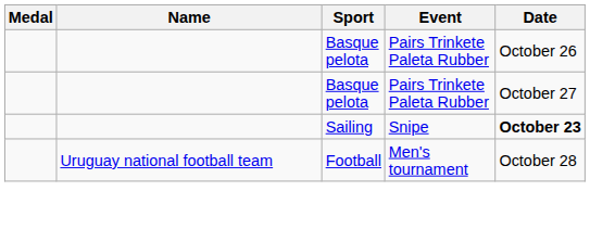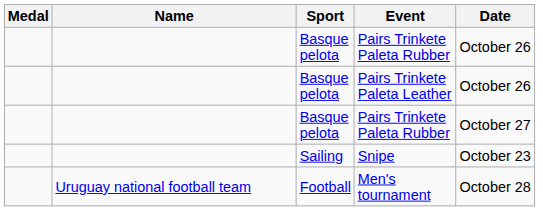+ row: Basque pelota | Pairs Trinkete Paleta Leather | October 26
Snipe | Date: bold -> normal
